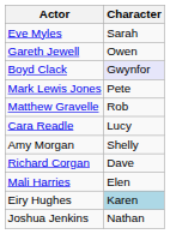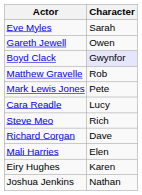rows swapped: Mark Lewis Jones <-> Matthew Gravelle
+ row: Steve Meo | Rich
- row: Amy Morgan | Shelly
Eiry Hughes | Character: lightblue background -> no background
